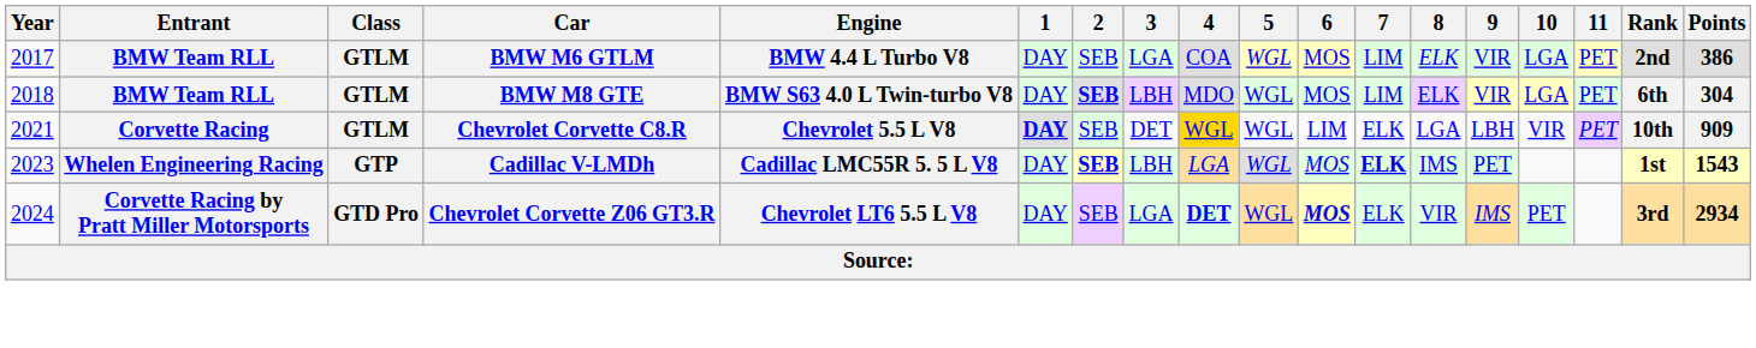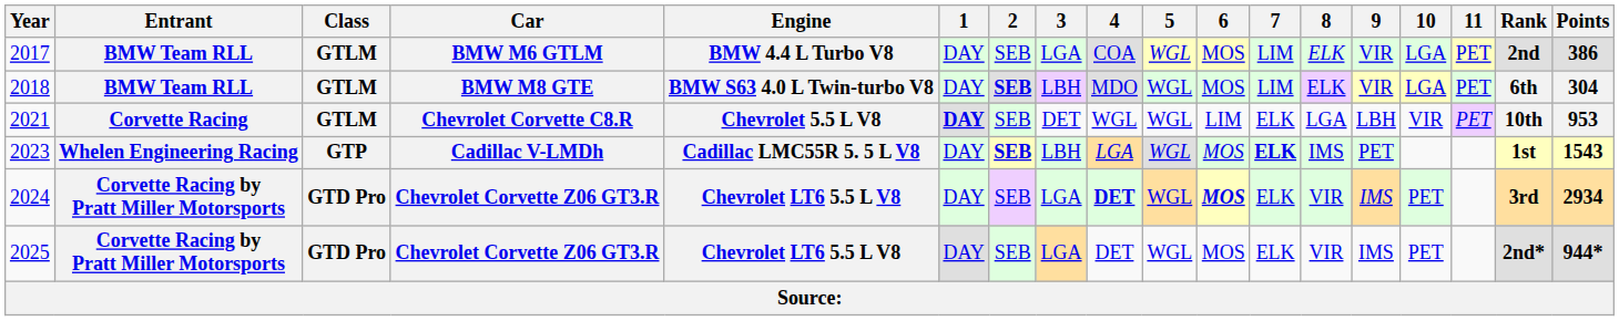2021 | 4: gold background -> no background
2021 | Points: 909 -> 953
+ row: 2025 | Corvette Racing by Pratt Miller Motorsports | GTD Pro | Chevrolet Corvette Z06 GT3.R | Chevrolet LT6 5.5 L V8 | DAY | SEB | LGA | DET | WGL | MOS | ELK | VIR | IMS | PET | 2nd* | 944*
